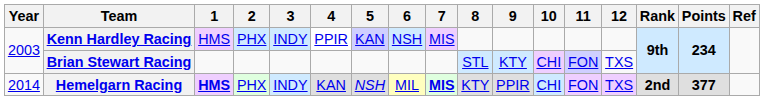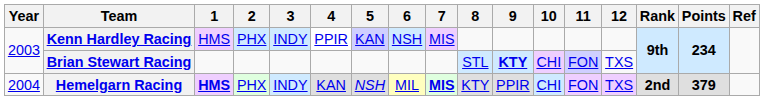Brian Stewart Racing | 9: normal -> bold
Hemelgarn Racing | Year: 2014 -> 2004
Hemelgarn Racing | Points: 377 -> 379
